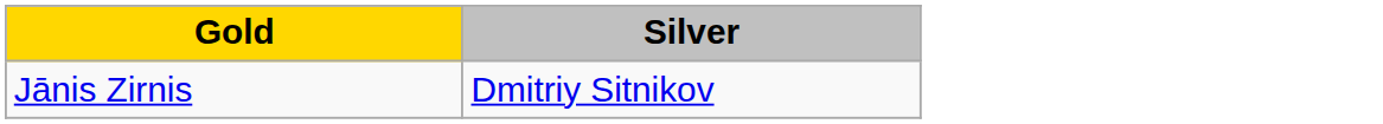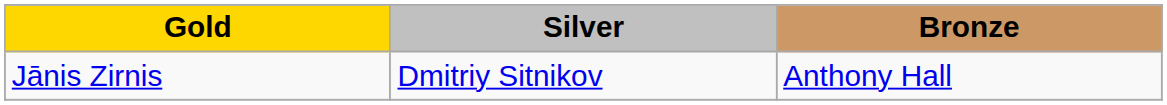+ column: Bronze | Anthony Hall
